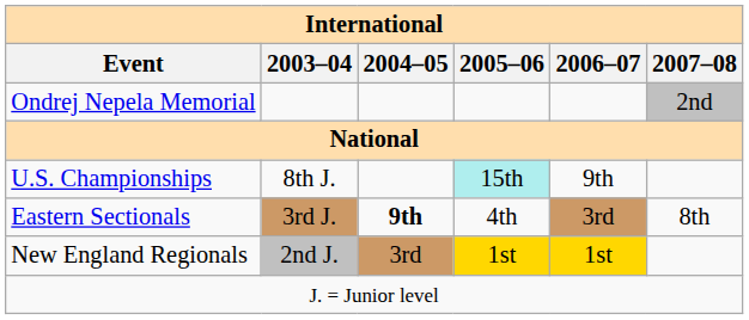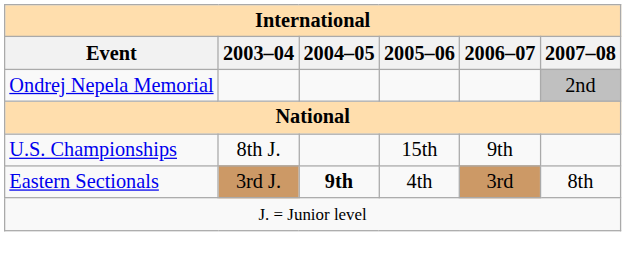U.S. Championships | 2005–06: paleturquoise background -> no background
- row: New England Regionals | 2nd J. | 3rd | 1st | 1st
